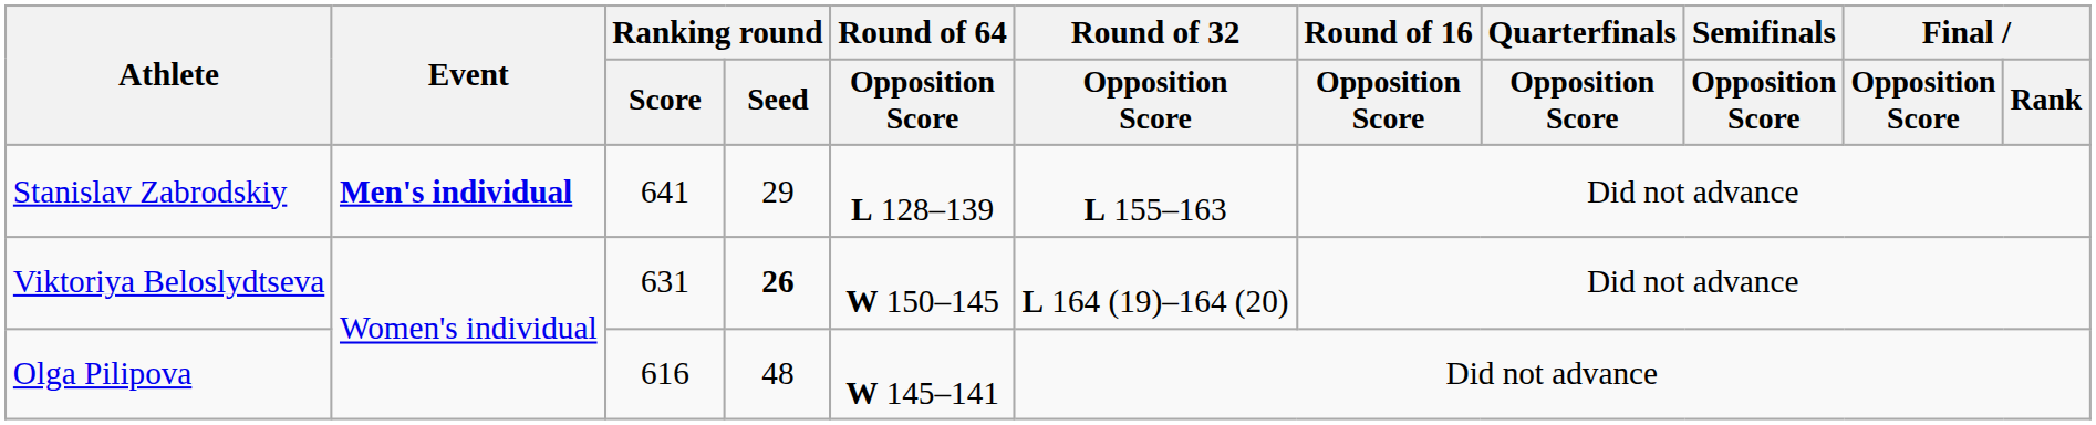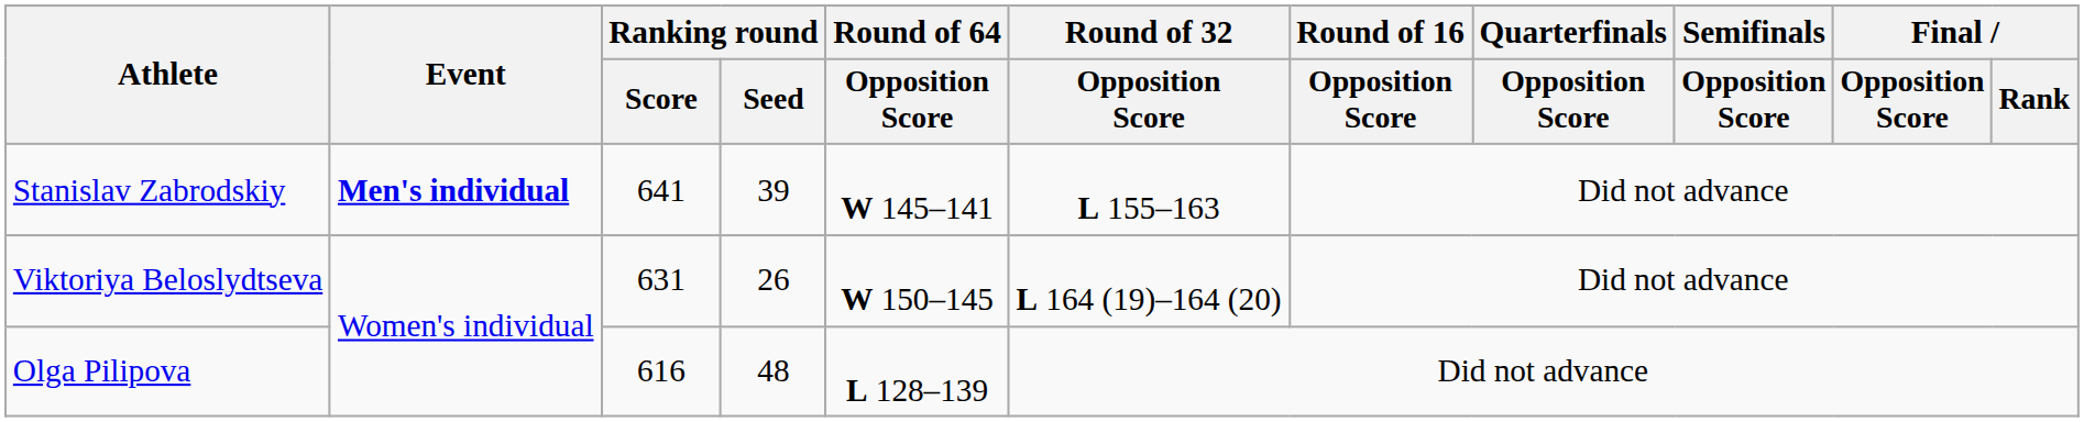Stanislav Zabrodskiy | Ranking round / Seed: 29 -> 39
Stanislav Zabrodskiy | Round of 64 / Opposition Score: L 128–139 -> W 145–141
Viktoriya Beloslydtseva | Ranking round / Seed: bold -> normal
Olga Pilipova | Round of 64 / Opposition Score: W 145–141 -> L 128–139
